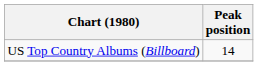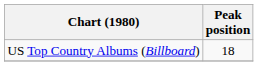US Top Country Albums (Billboard) | Peak position: 14 -> 18
